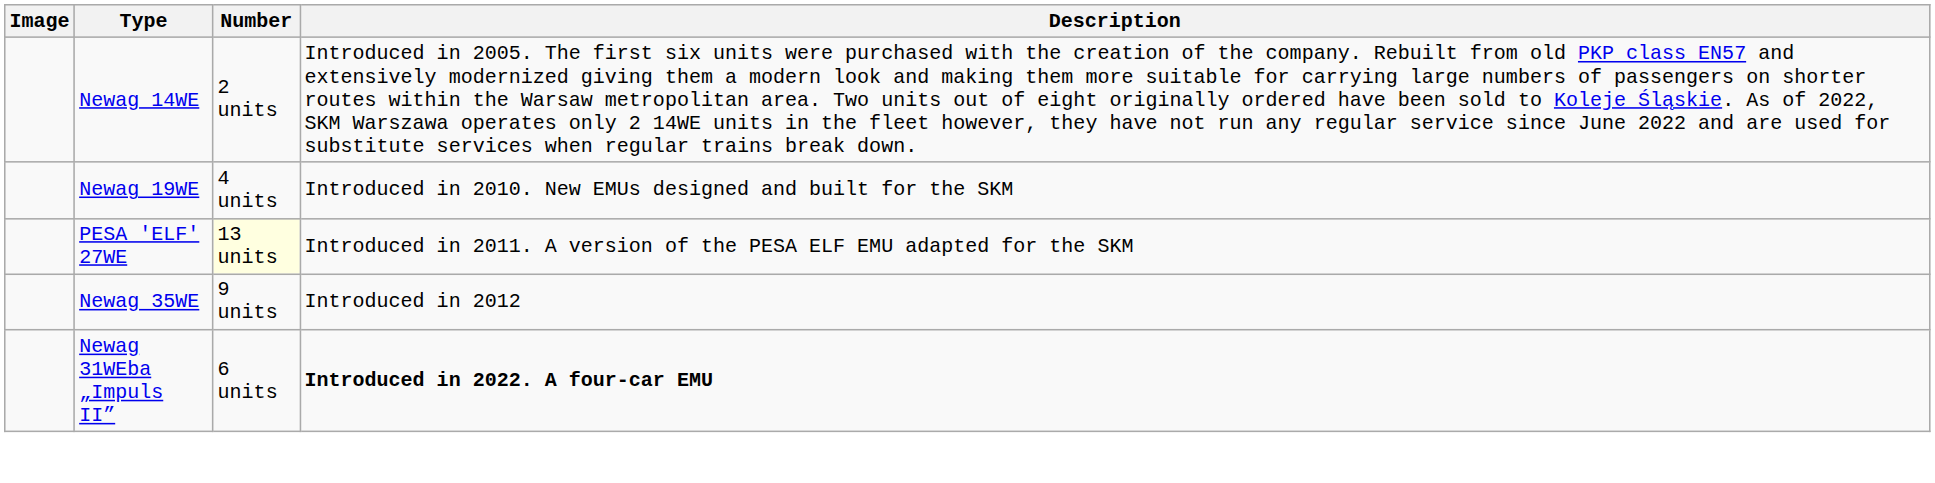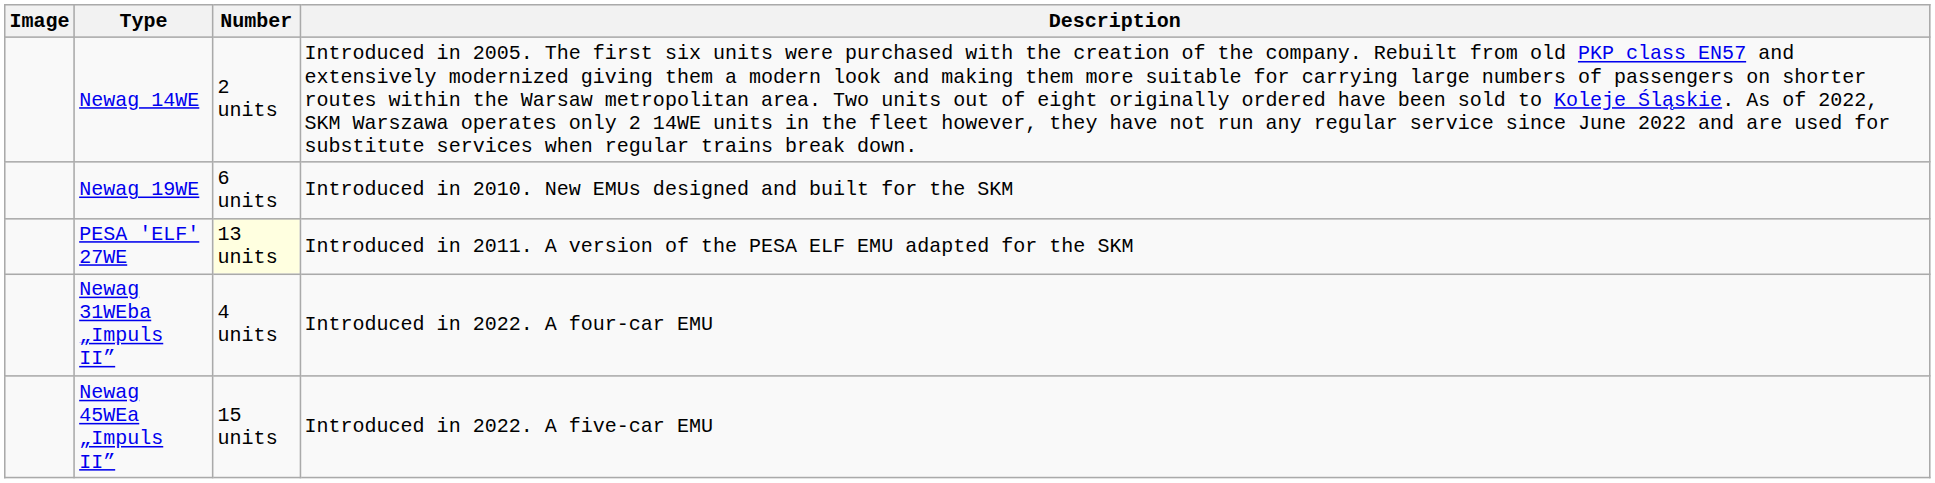Newag 19WE | Number: 4 units -> 6 units
- row: Newag 35WE | 9 units | Introduced in 2012
Newag 31WEba „Impuls II” | Number: 6 units -> 4 units
Newag 31WEba „Impuls II” | Description: bold -> normal
+ row: Newag 45WEa „Impuls II” | 15 units | Introduced in 2022. A five-car EMU
